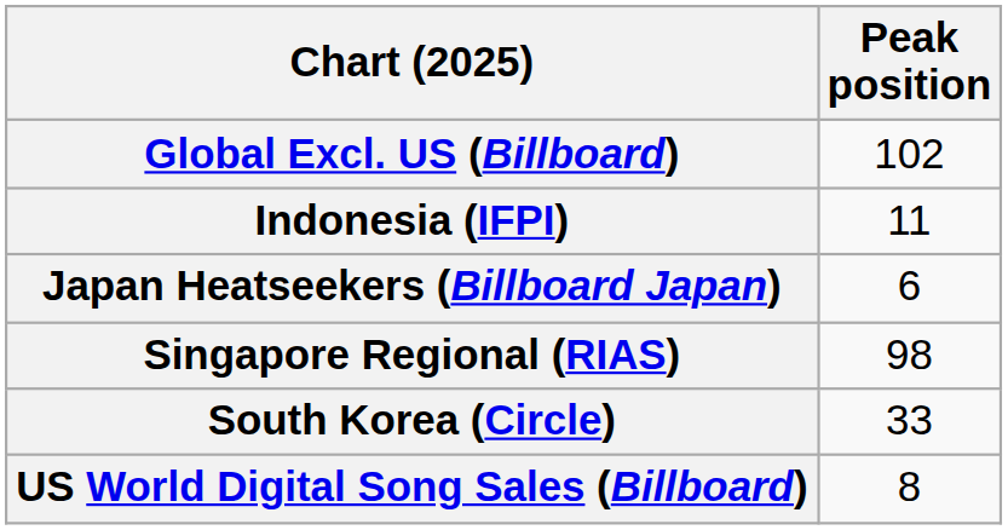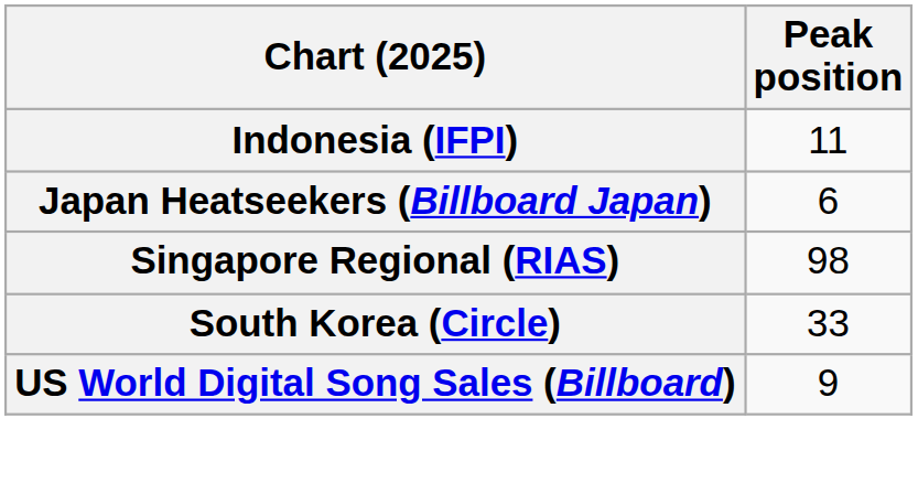- row: Global Excl. US (Billboard) | 102
US World Digital Song Sales (Billboard) | Peak position: 8 -> 9
